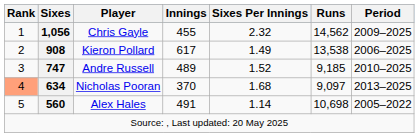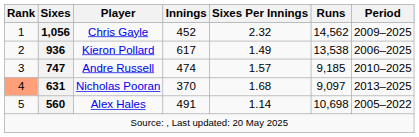Chris Gayle | Innings: 455 -> 452
Kieron Pollard | Sixes: 908 -> 936
Andre Russell | Innings: 489 -> 474
Andre Russell | Sixes Per Innings: 1.52 -> 1.57
Nicholas Pooran | Sixes: 634 -> 631
